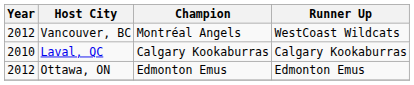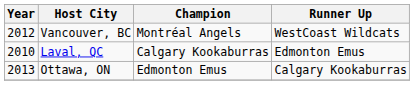Laval, QC | Runner Up: Calgary Kookaburras -> Edmonton Emus
Ottawa, ON | Year: 2012 -> 2013
Ottawa, ON | Runner Up: Edmonton Emus -> Calgary Kookaburras
